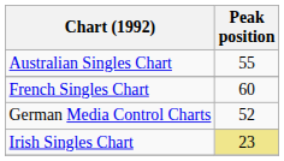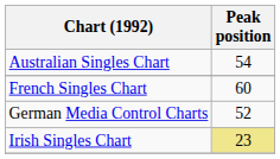Australian Singles Chart | Peak position: 55 -> 54
